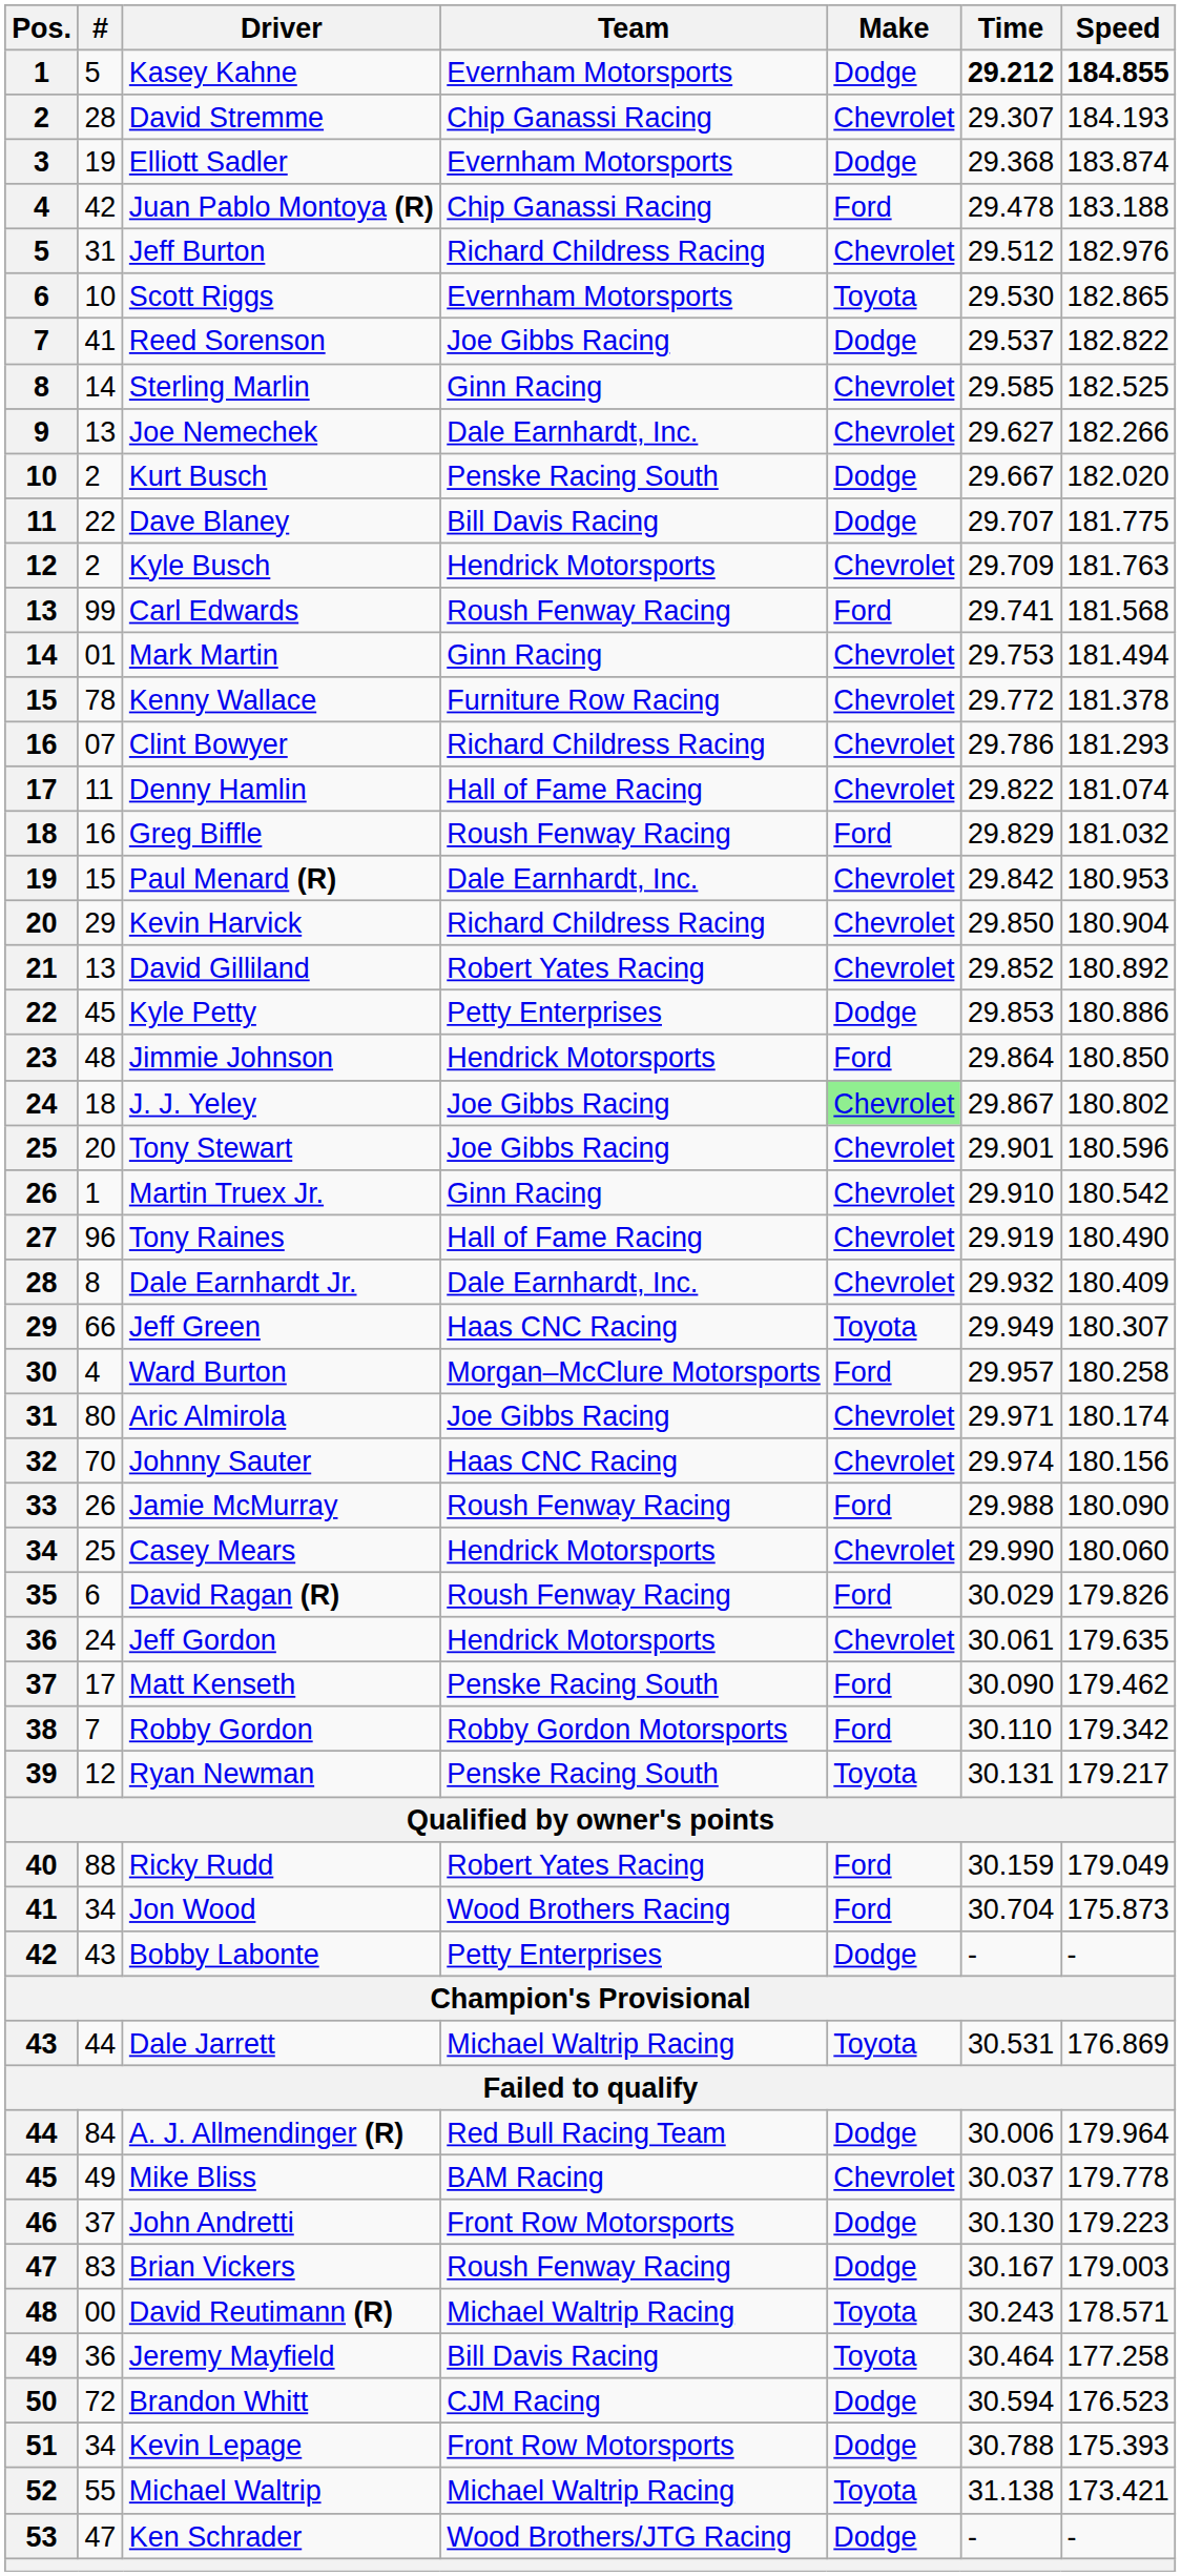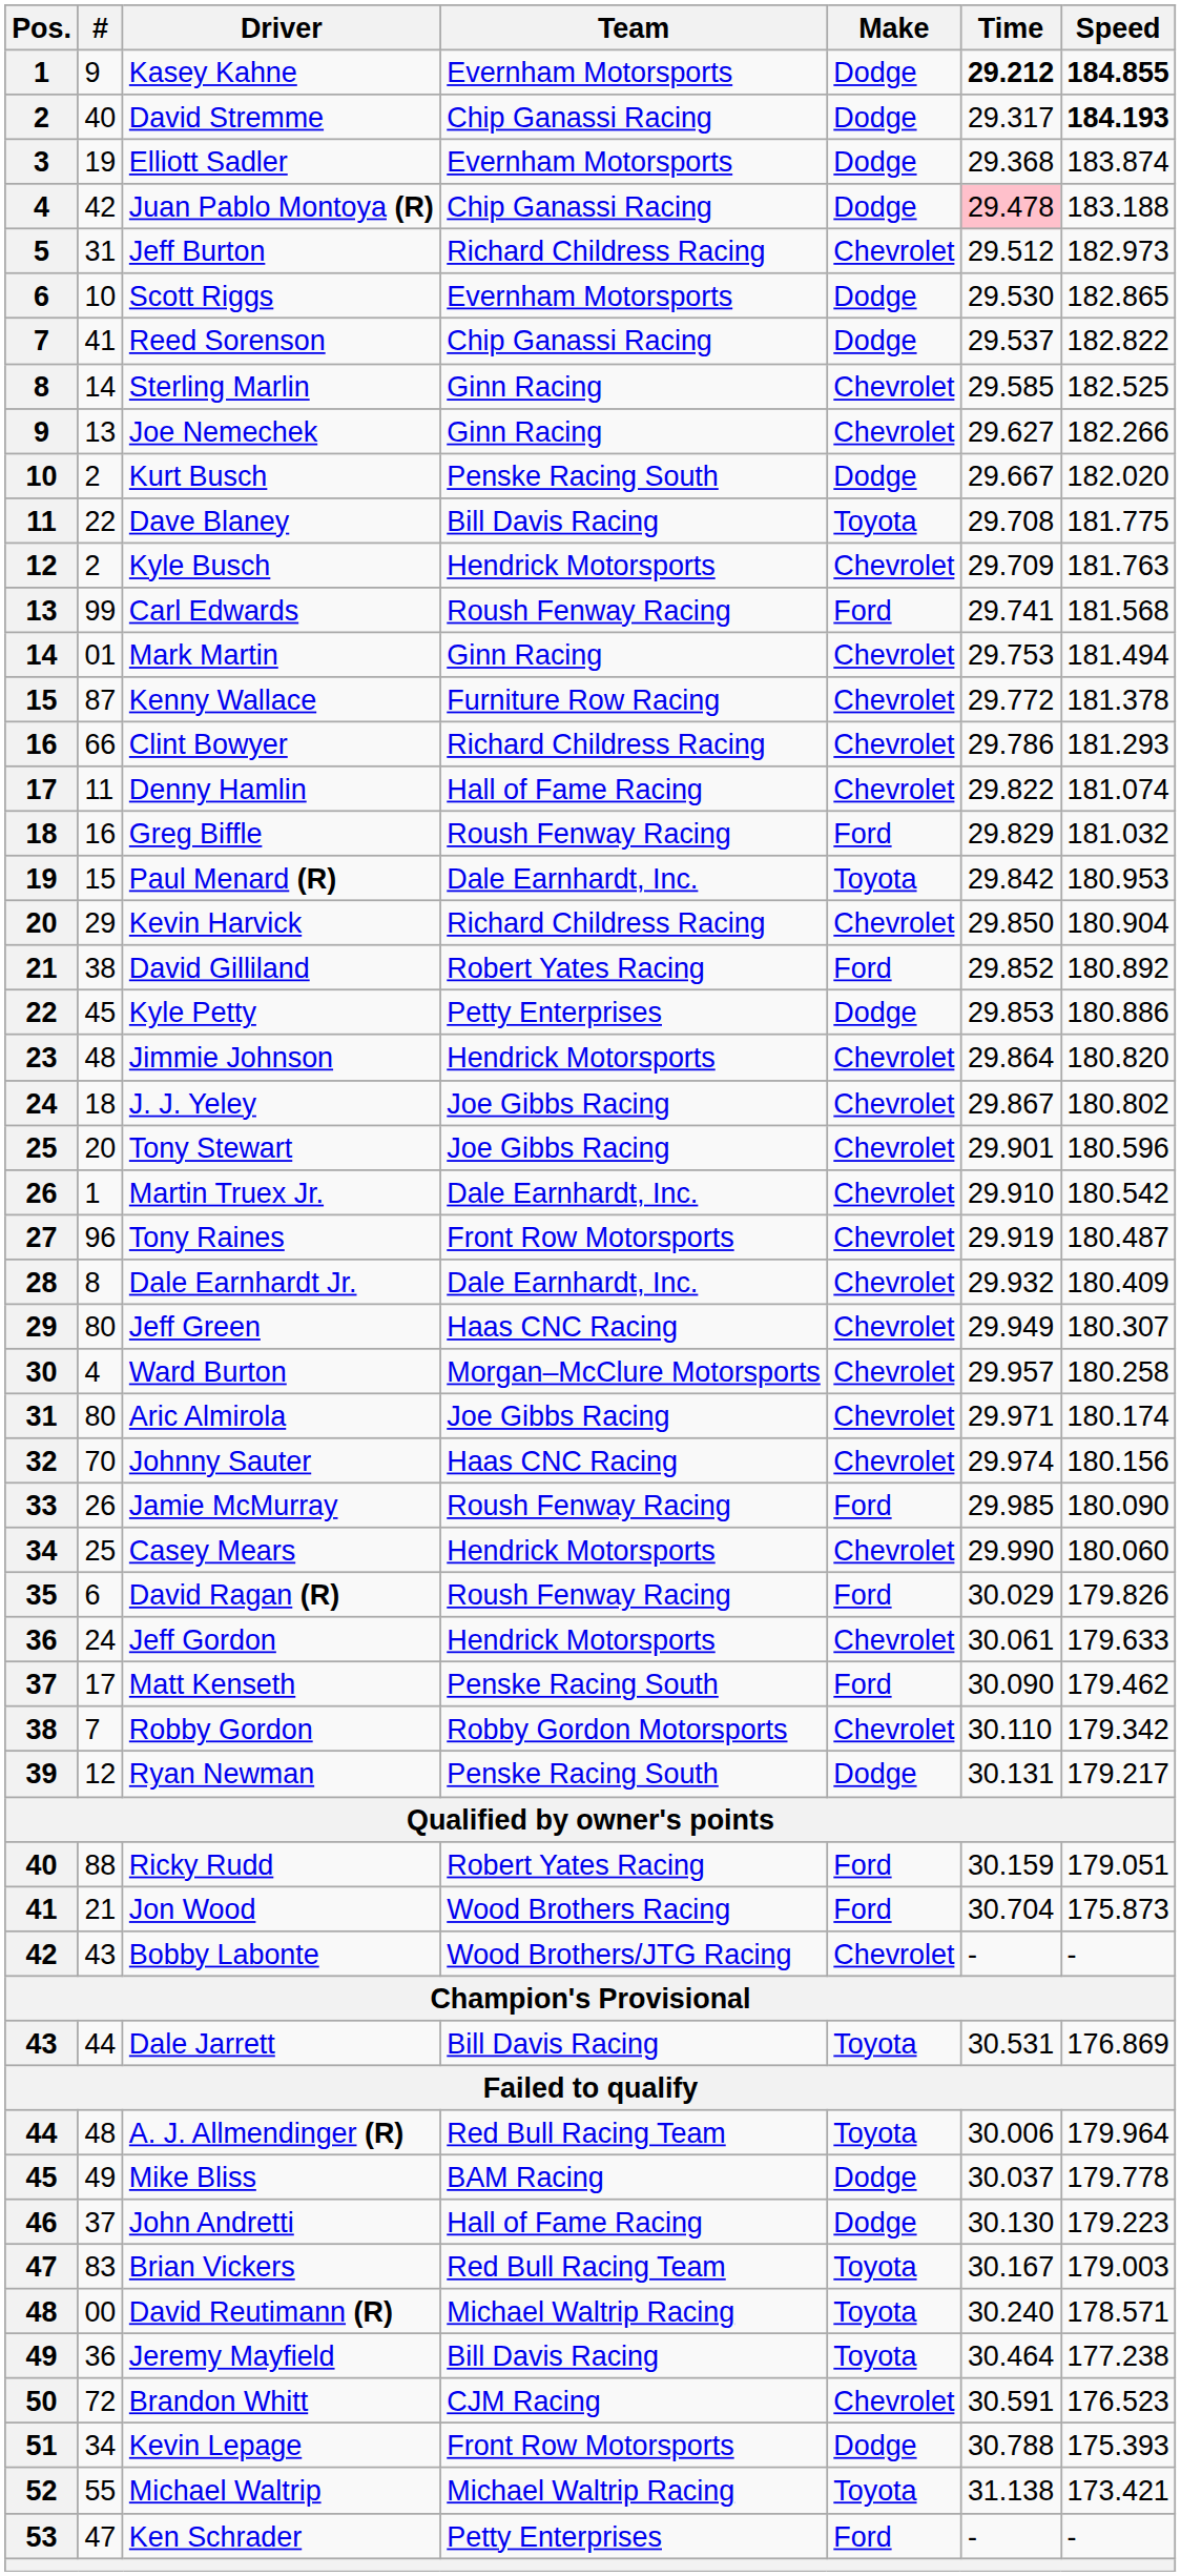Kasey Kahne | #: 5 -> 9
David Stremme | #: 28 -> 40
David Stremme | Make: Chevrolet -> Dodge
David Stremme | Time: 29.307 -> 29.317
David Stremme | Speed: normal -> bold
Juan Pablo Montoya (R) | Make: Ford -> Dodge
Juan Pablo Montoya (R) | Time: no background -> pink background
Jeff Burton | Speed: 182.976 -> 182.973
Scott Riggs | Make: Toyota -> Dodge
Reed Sorenson | Team: Joe Gibbs Racing -> Chip Ganassi Racing
Joe Nemechek | Team: Dale Earnhardt, Inc. -> Ginn Racing
Dave Blaney | Make: Dodge -> Toyota
Dave Blaney | Time: 29.707 -> 29.708
Kenny Wallace | #: 78 -> 87
Clint Bowyer | #: 07 -> 66
Paul Menard (R) | Make: Chevrolet -> Toyota
David Gilliland | #: 13 -> 38
David Gilliland | Make: Chevrolet -> Ford
Jimmie Johnson | Make: Ford -> Chevrolet
Jimmie Johnson | Speed: 180.850 -> 180.820
J. J. Yeley | Make: lightgreen background -> no background
Martin Truex Jr. | Team: Ginn Racing -> Dale Earnhardt, Inc.
Tony Raines | Team: Hall of Fame Racing -> Front Row Motorsports
Tony Raines | Speed: 180.490 -> 180.487
Jeff Green | #: 66 -> 80
Jeff Green | Make: Toyota -> Chevrolet
Ward Burton | Make: Ford -> Chevrolet
Jamie McMurray | Time: 29.988 -> 29.985
Jeff Gordon | Speed: 179.635 -> 179.633
Robby Gordon | Make: Ford -> Chevrolet
Ryan Newman | Make: Toyota -> Dodge
Ricky Rudd | Speed: 179.049 -> 179.051
Jon Wood | #: 34 -> 21
Bobby Labonte | Team: Petty Enterprises -> Wood Brothers/JTG Racing
Bobby Labonte | Make: Dodge -> Chevrolet
Dale Jarrett | Team: Michael Waltrip Racing -> Bill Davis Racing
A. J. Allmendinger (R) | #: 84 -> 48
A. J. Allmendinger (R) | Make: Dodge -> Toyota
Mike Bliss | Make: Chevrolet -> Dodge
John Andretti | Team: Front Row Motorsports -> Hall of Fame Racing
Brian Vickers | Team: Roush Fenway Racing -> Red Bull Racing Team
Brian Vickers | Make: Dodge -> Toyota
David Reutimann (R) | Time: 30.243 -> 30.240
Jeremy Mayfield | Speed: 177.258 -> 177.238
Brandon Whitt | Make: Dodge -> Chevrolet
Brandon Whitt | Time: 30.594 -> 30.591
Ken Schrader | Team: Wood Brothers/JTG Racing -> Petty Enterprises
Ken Schrader | Make: Dodge -> Ford
